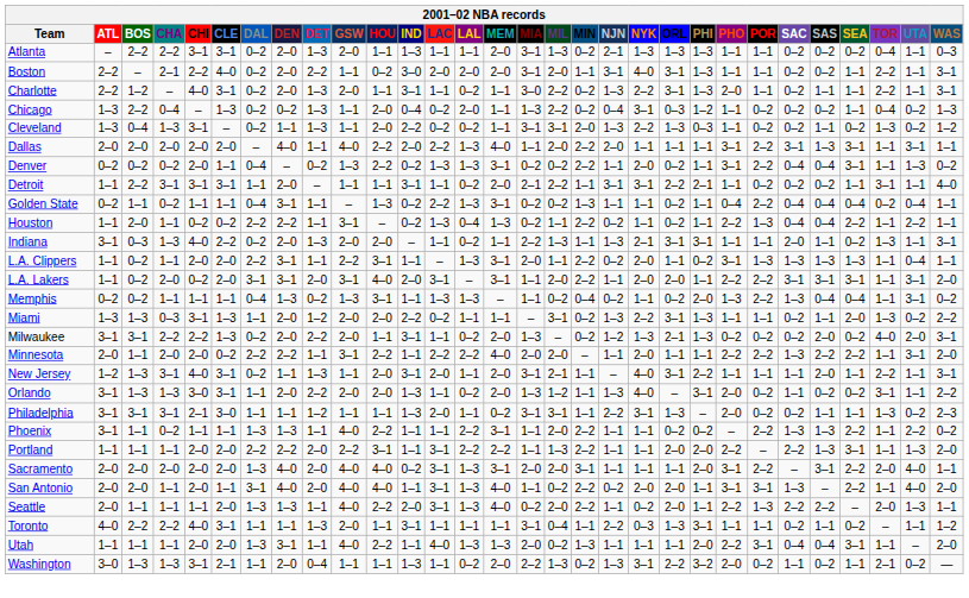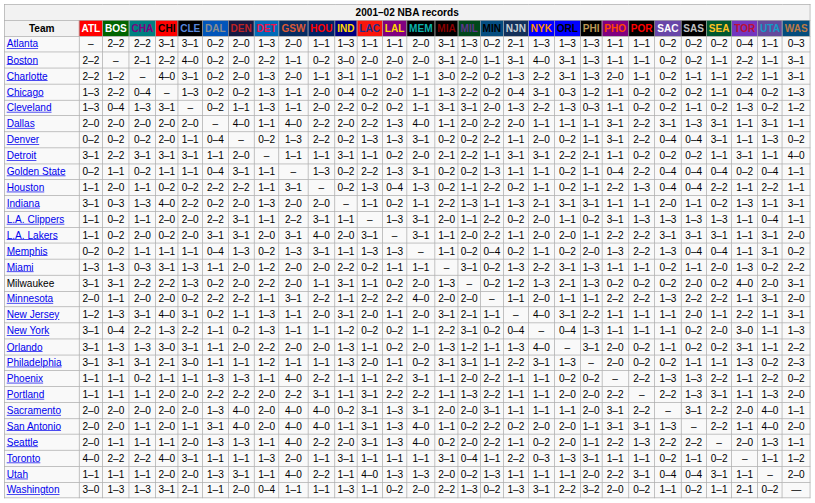Detroit | ATL: 1–1 -> 3–1
+ row: New York | 3–1 | 0–4 | 2–2 | 1–3 | 2–2 | 1–1 | 0–2 | 1–3 | 1–1 | 1–1 | 1–2 | 0–2 | 0–2 | 1–1 | 2–2 | 3–1 | 0–2 | 0–4 | – | 0–4 | 1–3 | 1–1 | 1–1 | 1–1 | 0–2 | 2–0 | 3–0 | 1–1 | 1–3
Phoenix | ATL: 3–1 -> 1–1
